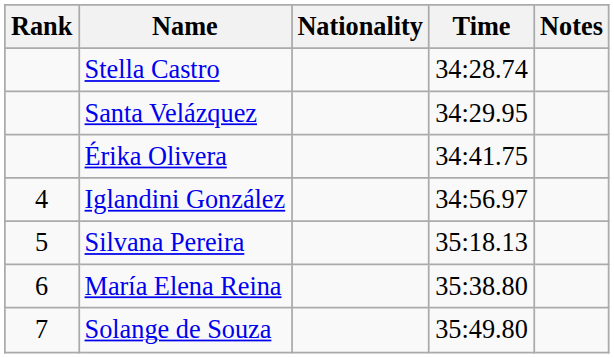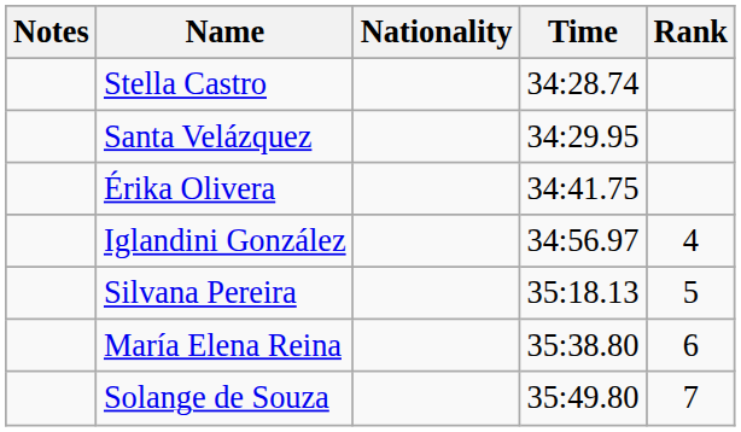columns swapped: Rank <-> Notes
